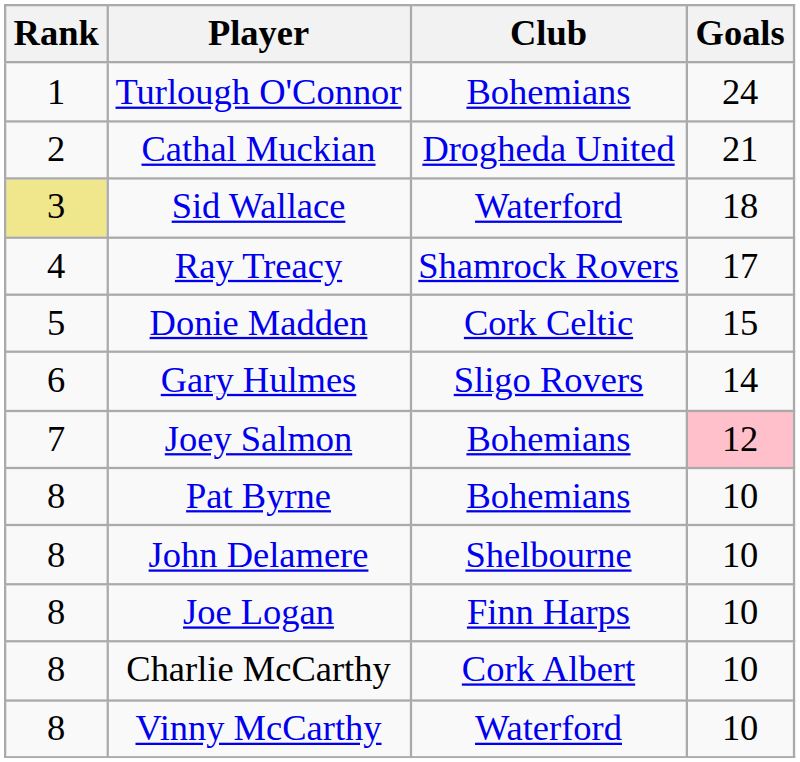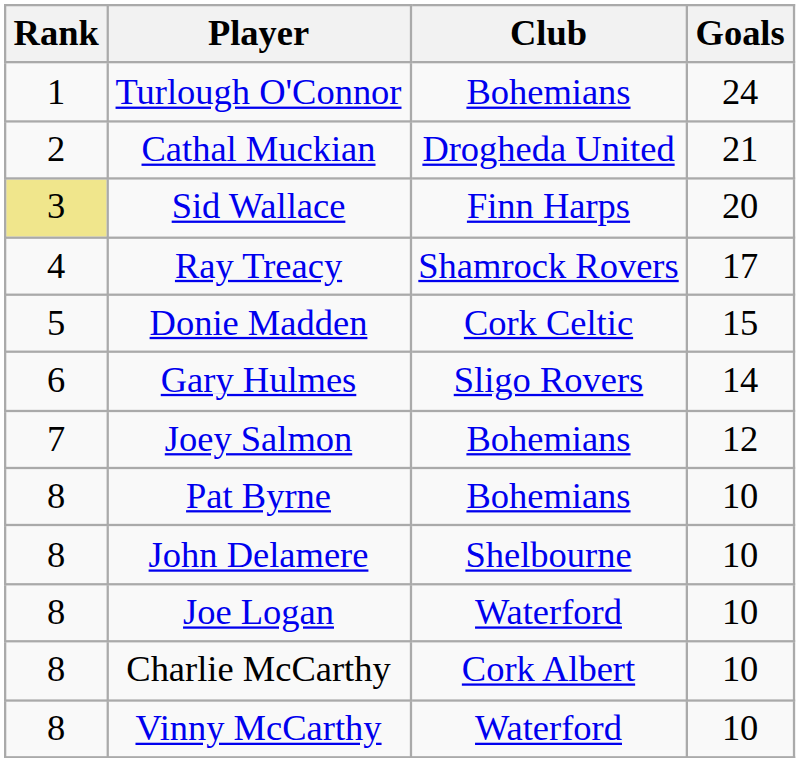Sid Wallace | Club: Waterford -> Finn Harps
Sid Wallace | Goals: 18 -> 20
Joey Salmon | Goals: pink background -> no background
Joe Logan | Club: Finn Harps -> Waterford
